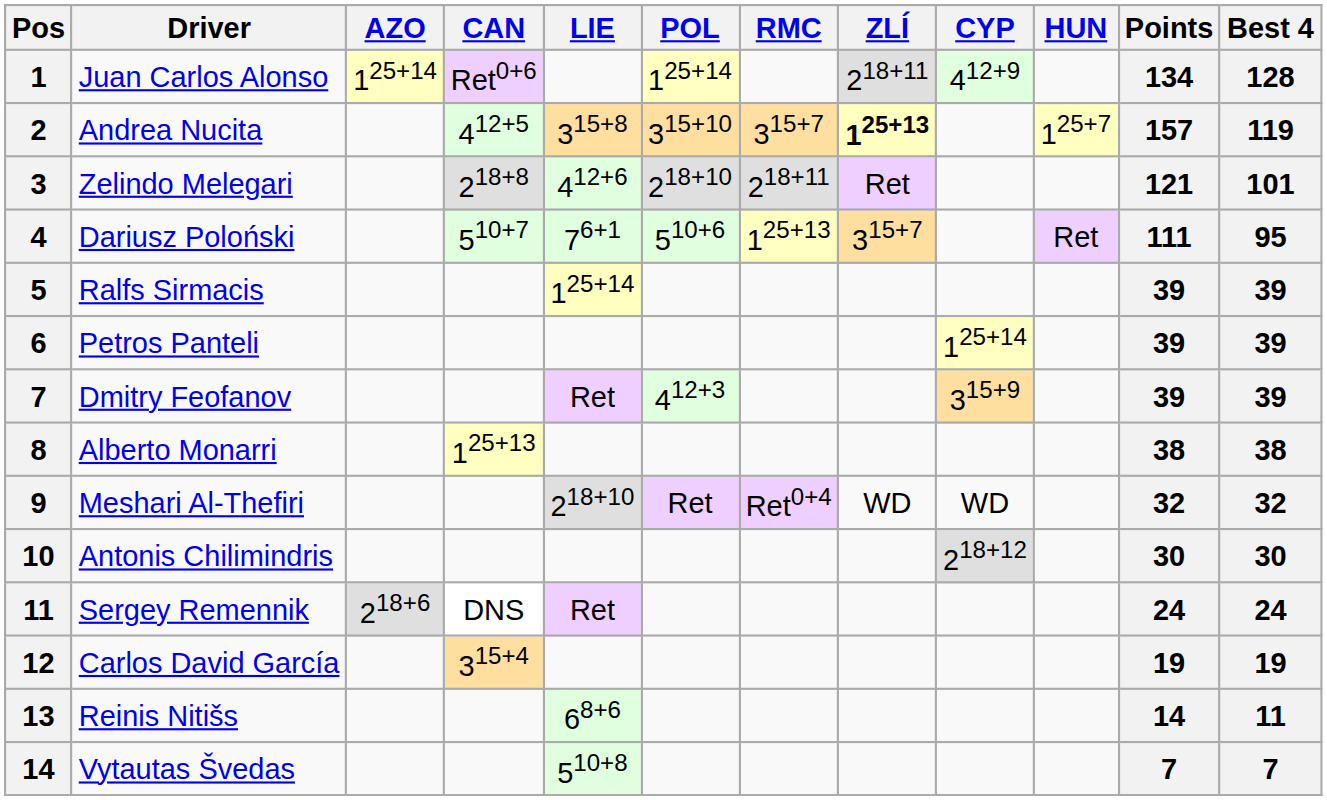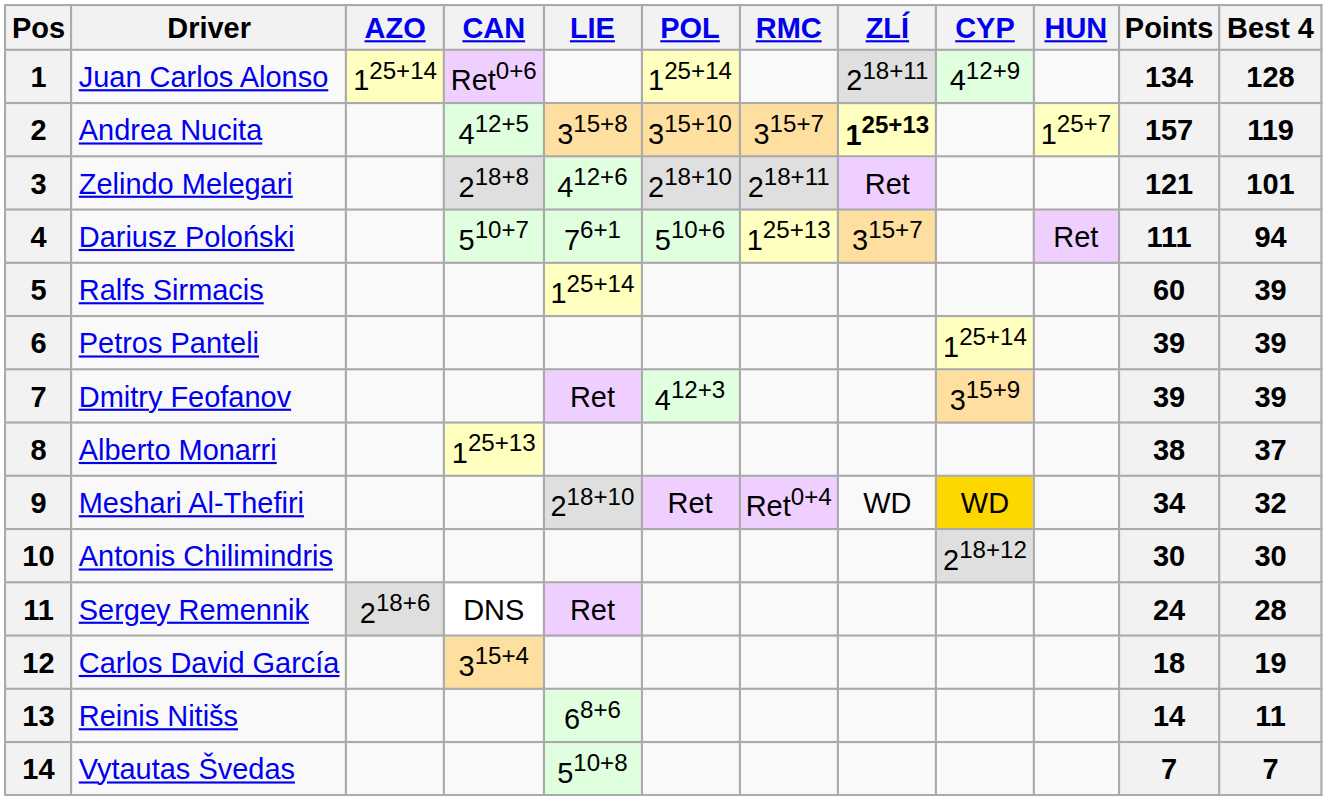Dariusz Poloński | Best 4: 95 -> 94
Ralfs Sirmacis | Points: 39 -> 60
Alberto Monarri | Best 4: 38 -> 37
Meshari Al-Thefiri | CYP: no background -> gold background
Meshari Al-Thefiri | Points: 32 -> 34
Sergey Remennik | Best 4: 24 -> 28
Carlos David García | Points: 19 -> 18
